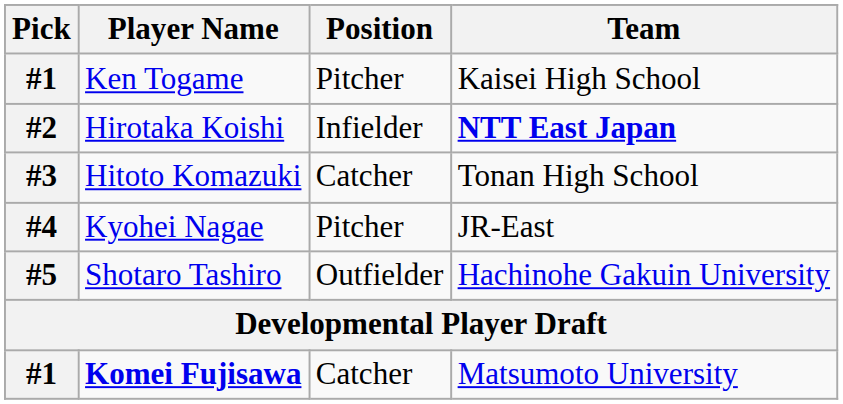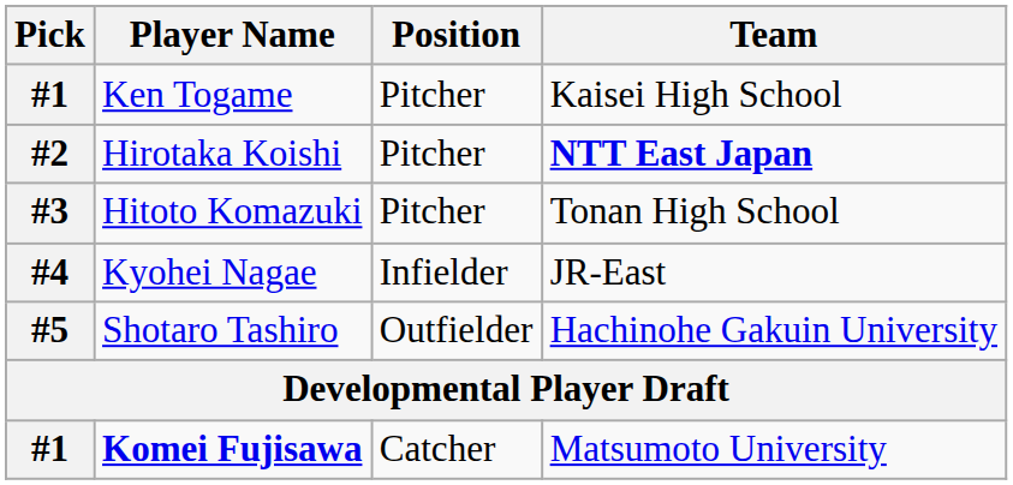Hirotaka Koishi | Position: Infielder -> Pitcher
Hitoto Komazuki | Position: Catcher -> Pitcher
Kyohei Nagae | Position: Pitcher -> Infielder
